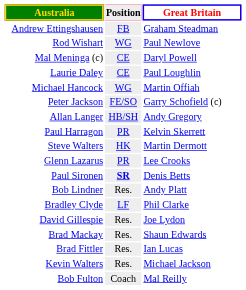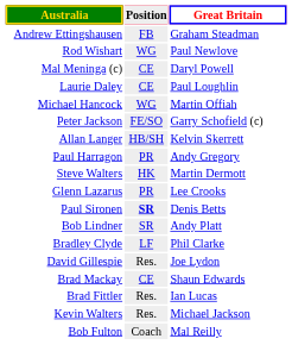Allan Langer | Great Britain: Andy Gregory -> Kelvin Skerrett
Paul Harragon | Great Britain: Kelvin Skerrett -> Andy Gregory
Bob Lindner | Position: Res. -> SR
Brad Mackay | Position: Res. -> CE
